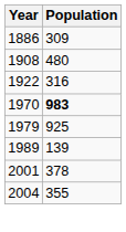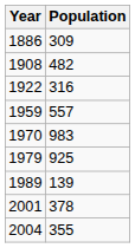1908 | Population: 480 -> 482
+ row: 1959 | 557
1970 | Population: bold -> normal
